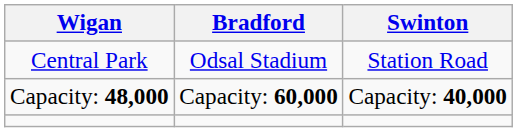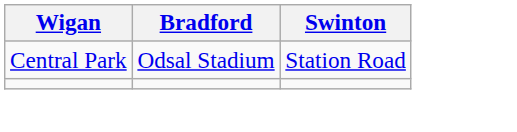- row: Capacity: 48,000 | Capacity: 60,000 | Capacity: 40,000
